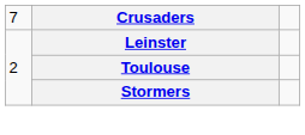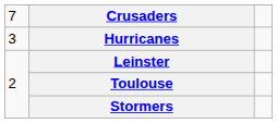+ row: 3 | Hurricanes
